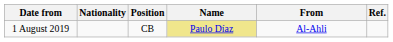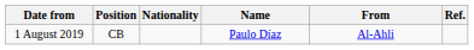columns swapped: Position <-> Nationality
1 August 2019 | Name: khaki background -> no background
